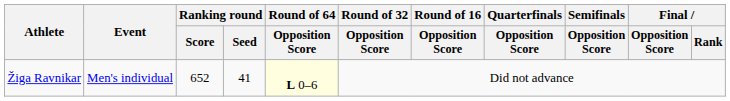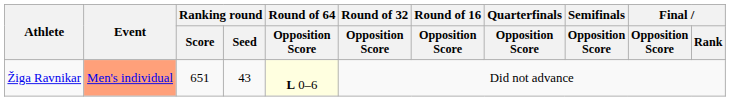Žiga Ravnikar | Event: no background -> lightsalmon background
Žiga Ravnikar | Ranking round / Score: 652 -> 651
Žiga Ravnikar | Ranking round / Seed: 41 -> 43
